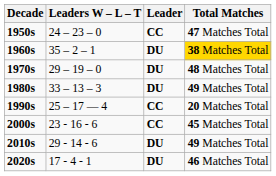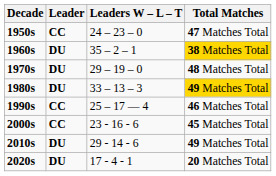columns swapped: Leader <-> Leaders W – L – T
1980s | Total Matches: no background -> gold background
1990s | Total Matches: 20 Matches Total -> 46 Matches Total
2020s | Total Matches: 46 Matches Total -> 20 Matches Total
